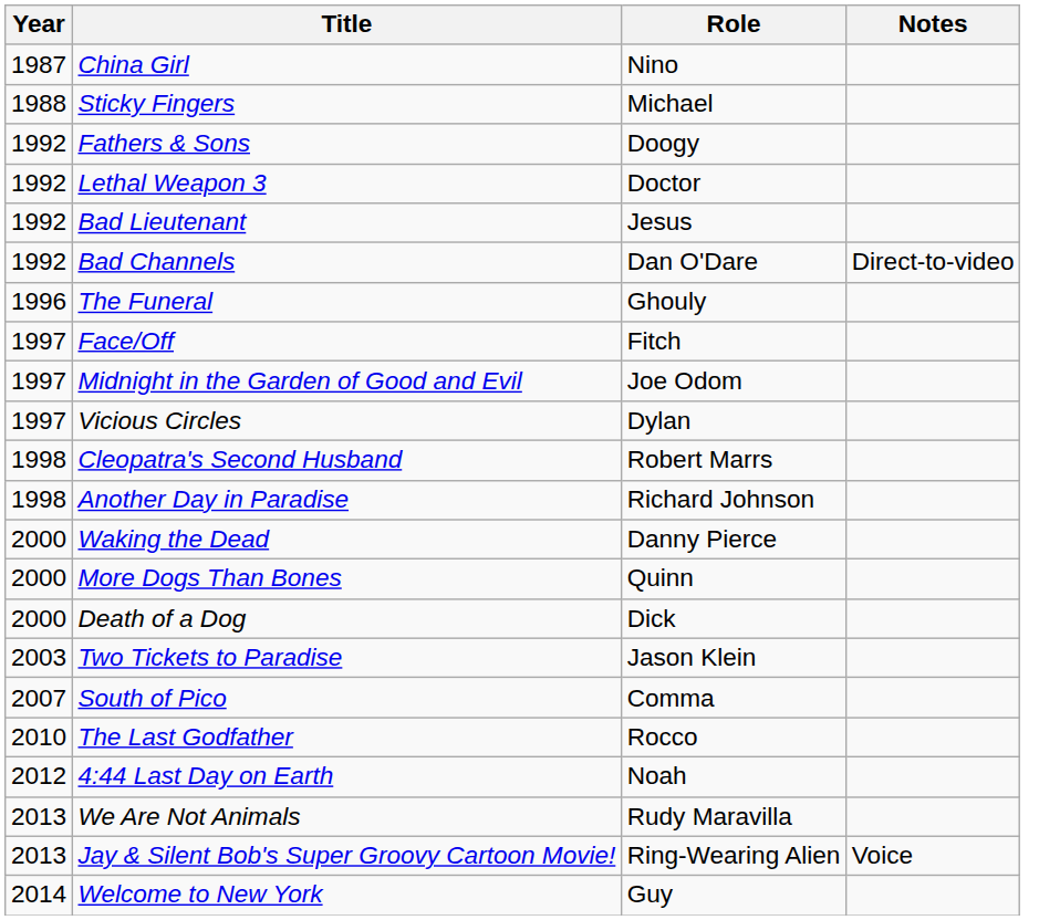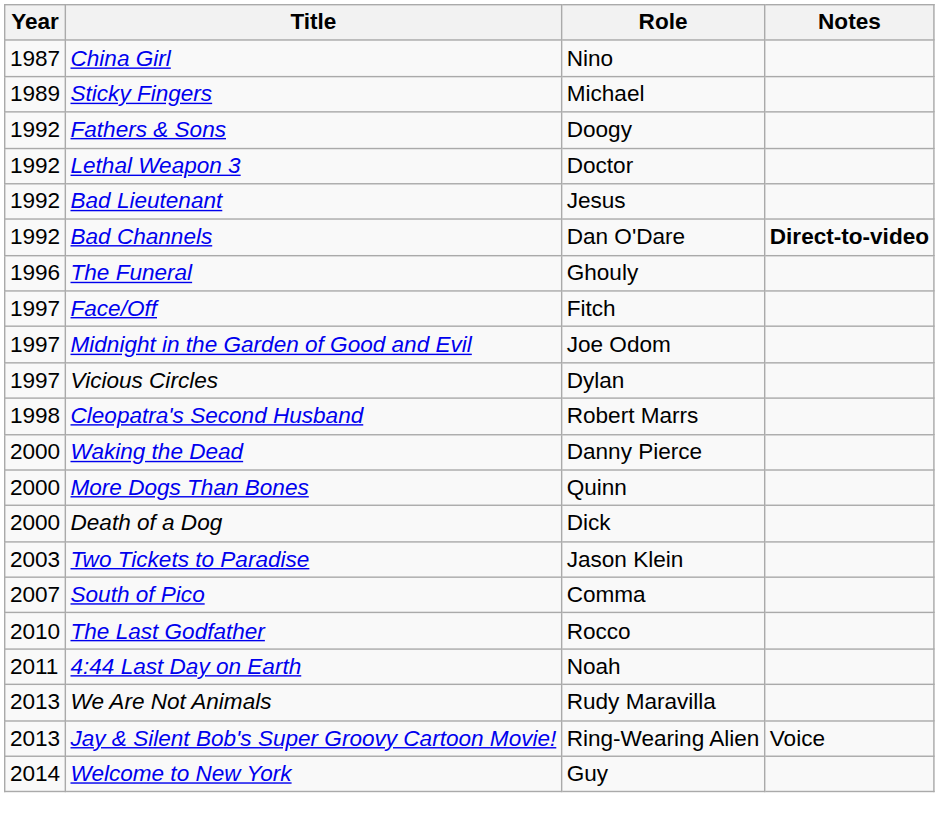Sticky Fingers | Year: 1988 -> 1989
Bad Channels | Notes: normal -> bold
- row: 1998 | Another Day in Paradise | Richard Johnson
4:44 Last Day on Earth | Year: 2012 -> 2011
